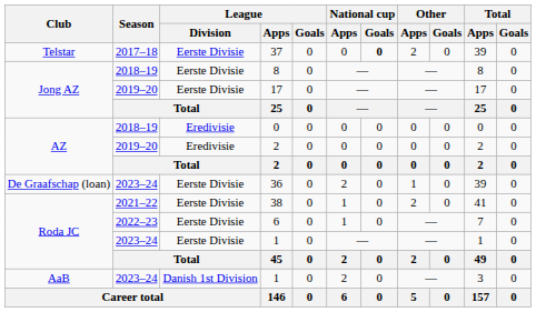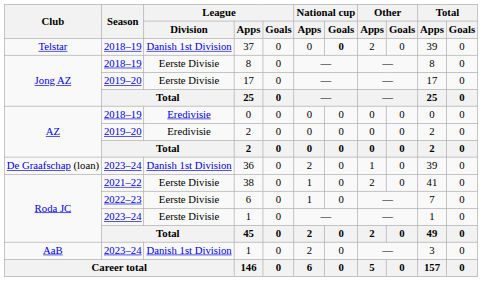37 | Season: 2017–18 -> 2018–19
37 | League / Division: Eerste Divisie -> Danish 1st Division
36 | League / Division: Eerste Divisie -> Danish 1st Division
